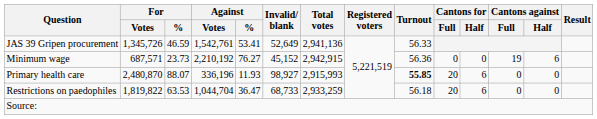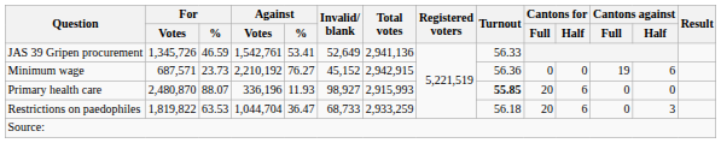Restrictions on paedophiles | Cantons against / Half: 0 -> 3
